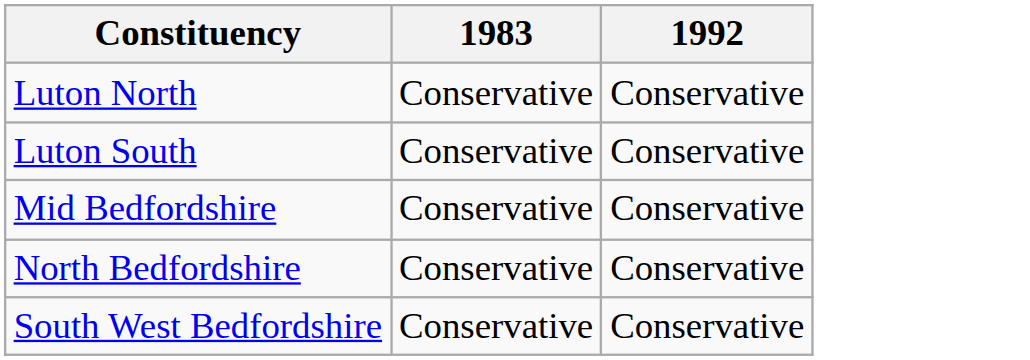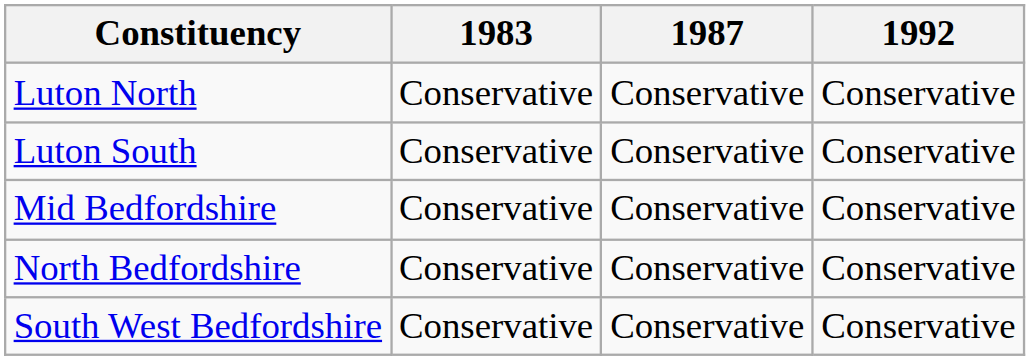+ column: 1987 | Conservative | Conservative | Conservative | Conservative | Conservative
